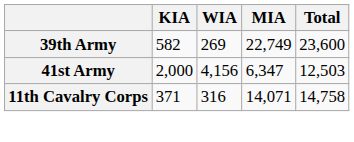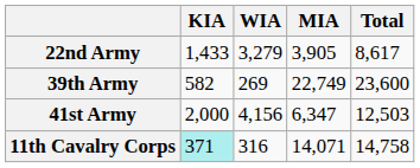+ row: 22nd Army | 1,433 | 3,279 | 3,905 | 8,617
11th Cavalry Corps | KIA: no background -> paleturquoise background
